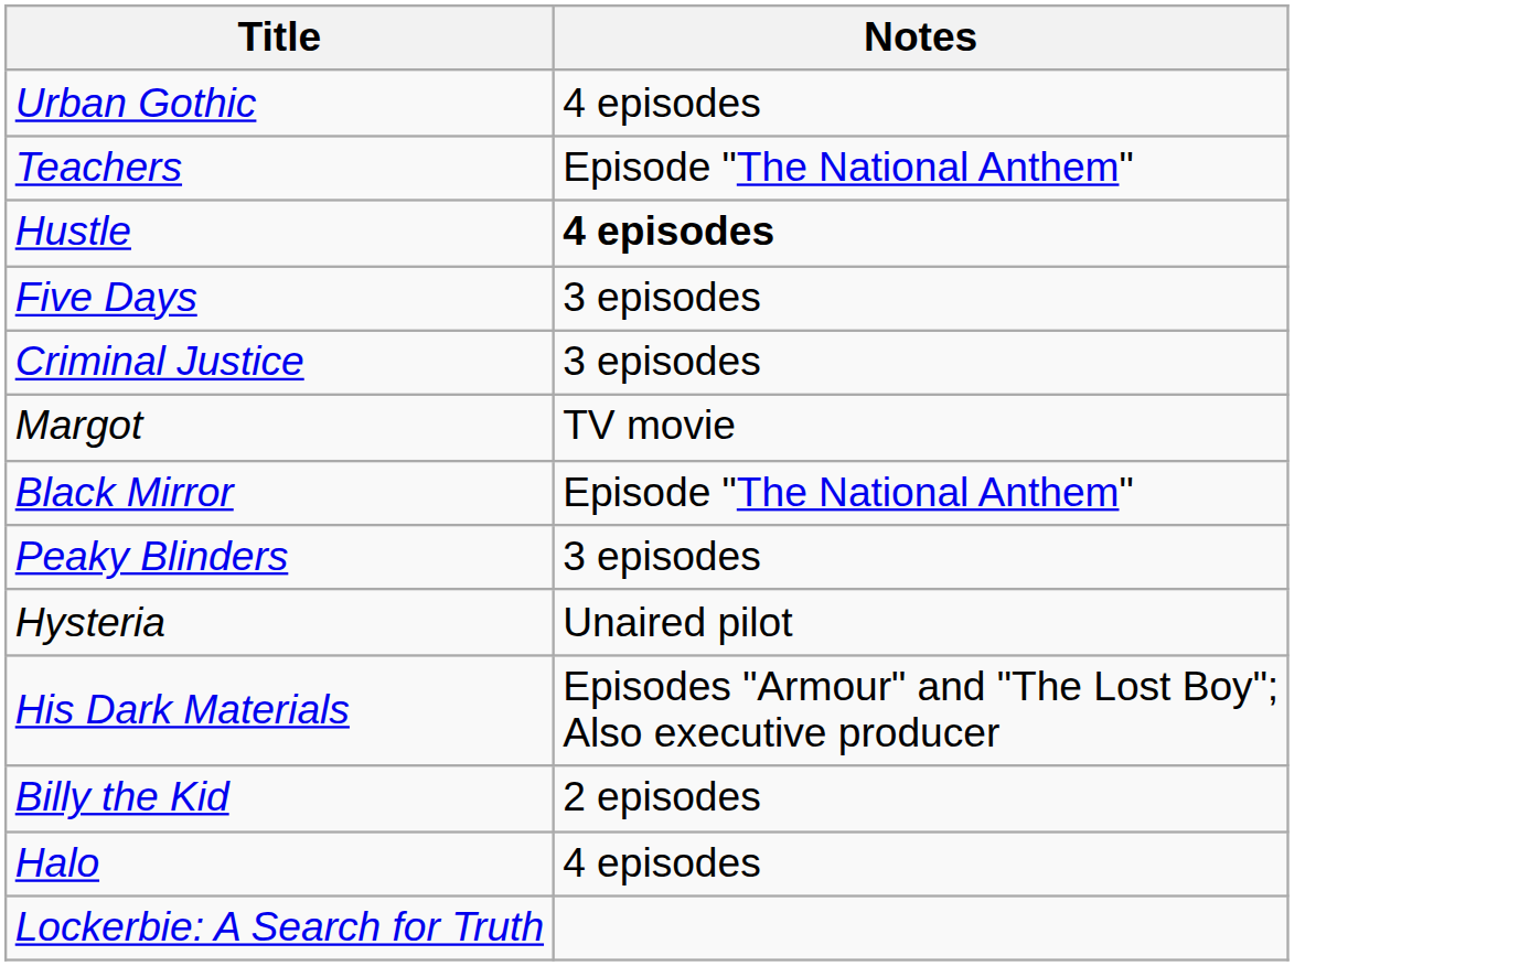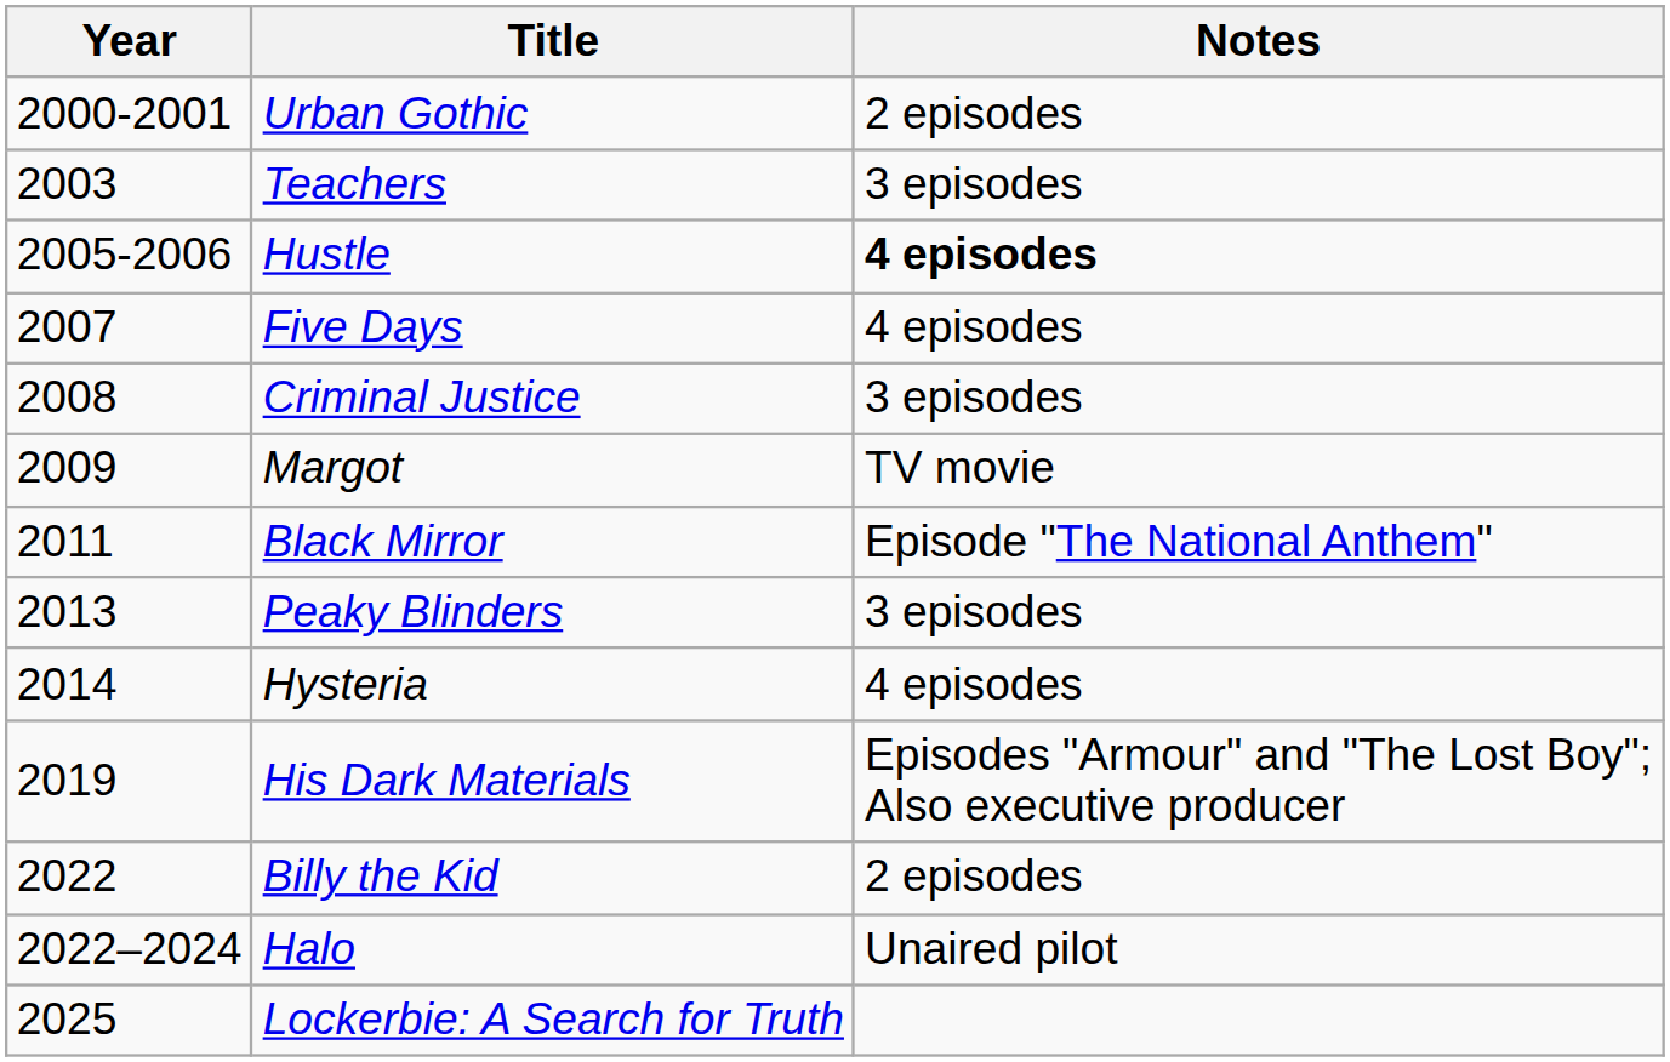+ column: Year | 2000-2001 | 2003 | 2005-2006 | 2007 | 2008 | 2009 | 2011 | 2013 | 2014 | 2019 | 2022 | 2022–2024 | 2025
Urban Gothic | Notes: 4 episodes -> 2 episodes
Teachers | Notes: Episode "The National Anthem" -> 3 episodes
Five Days | Notes: 3 episodes -> 4 episodes
Hysteria | Notes: Unaired pilot -> 4 episodes
Halo | Notes: 4 episodes -> Unaired pilot
